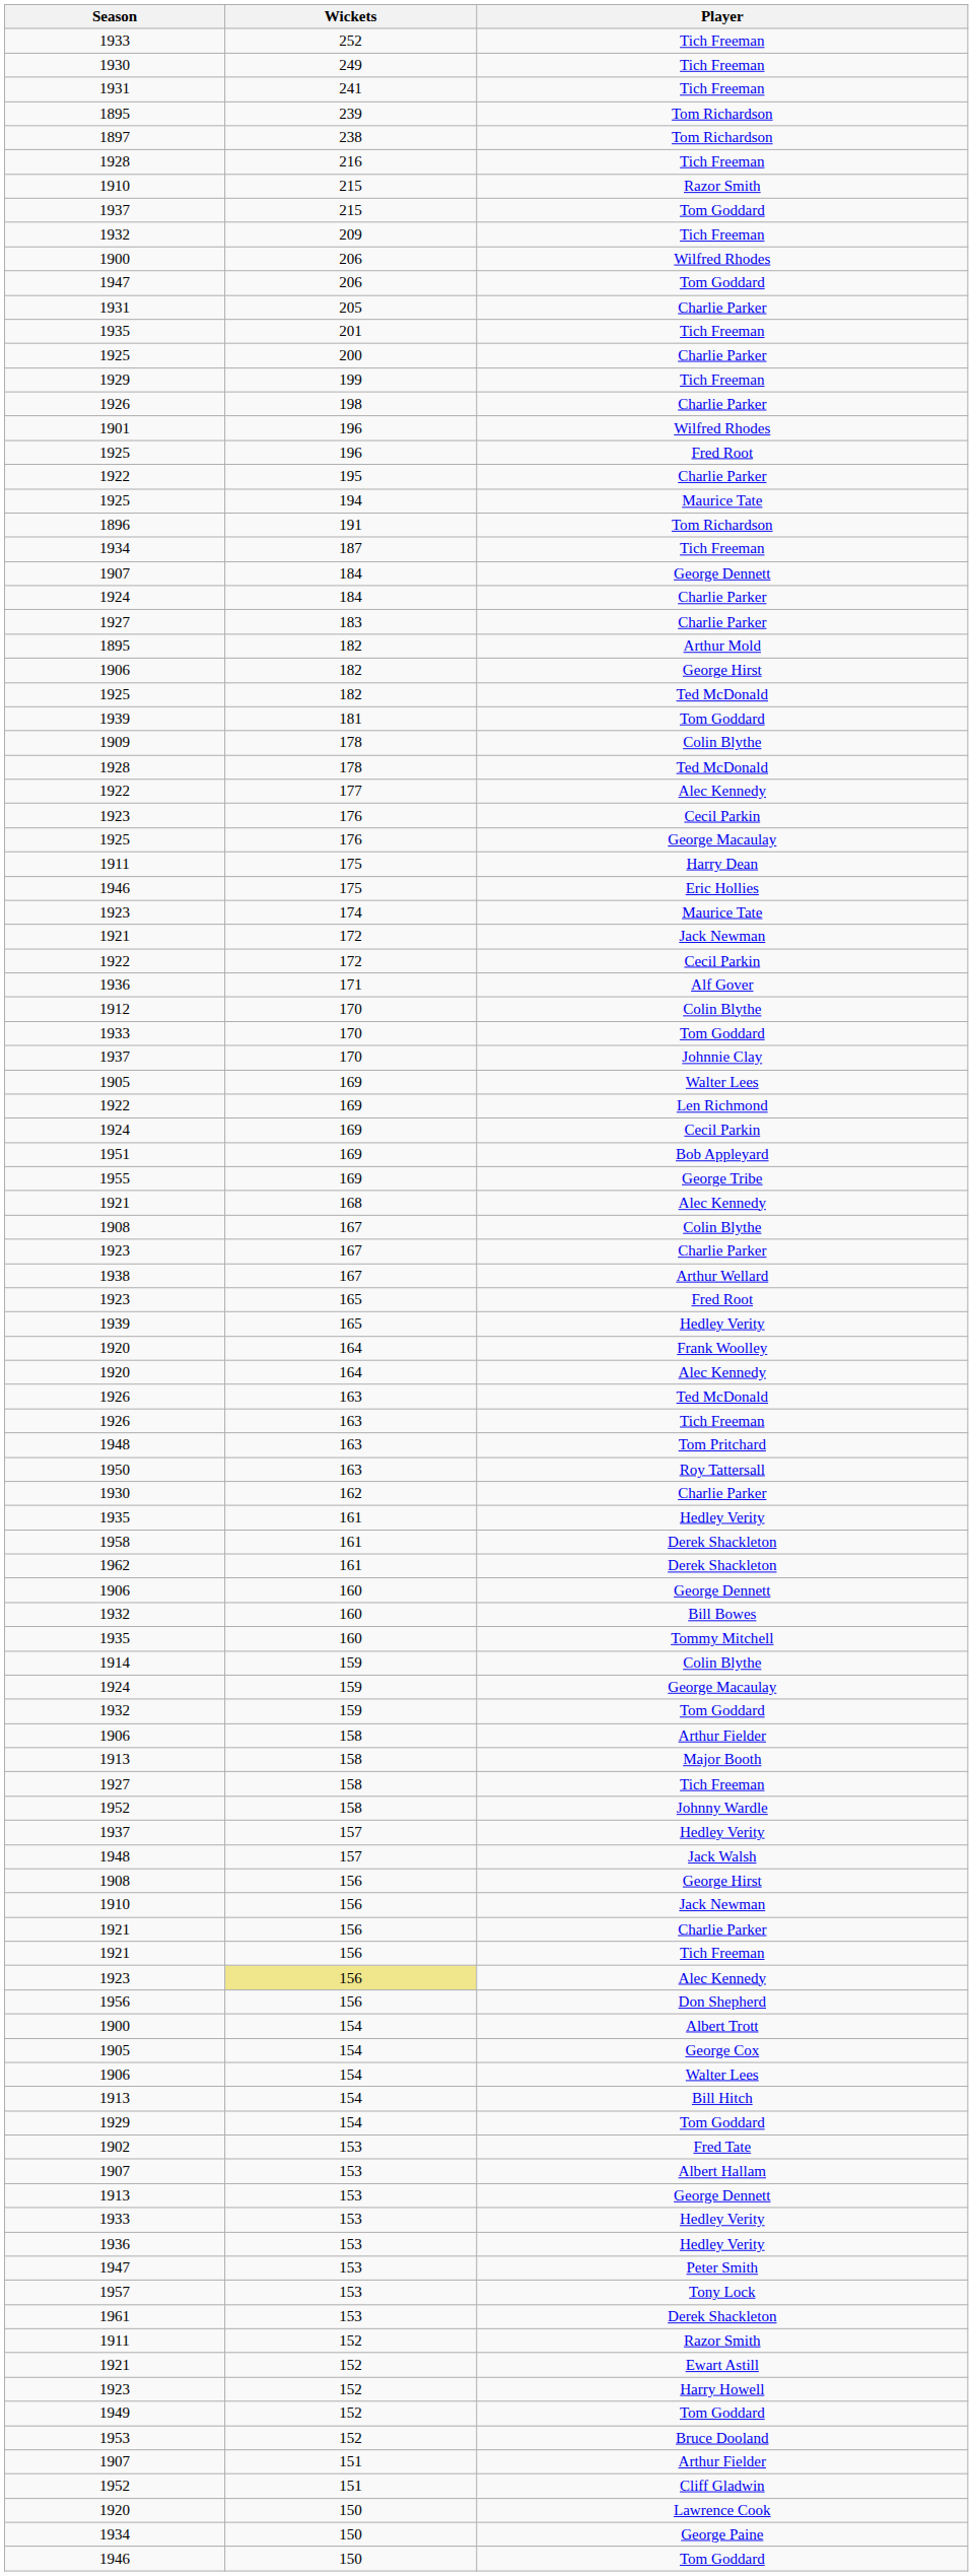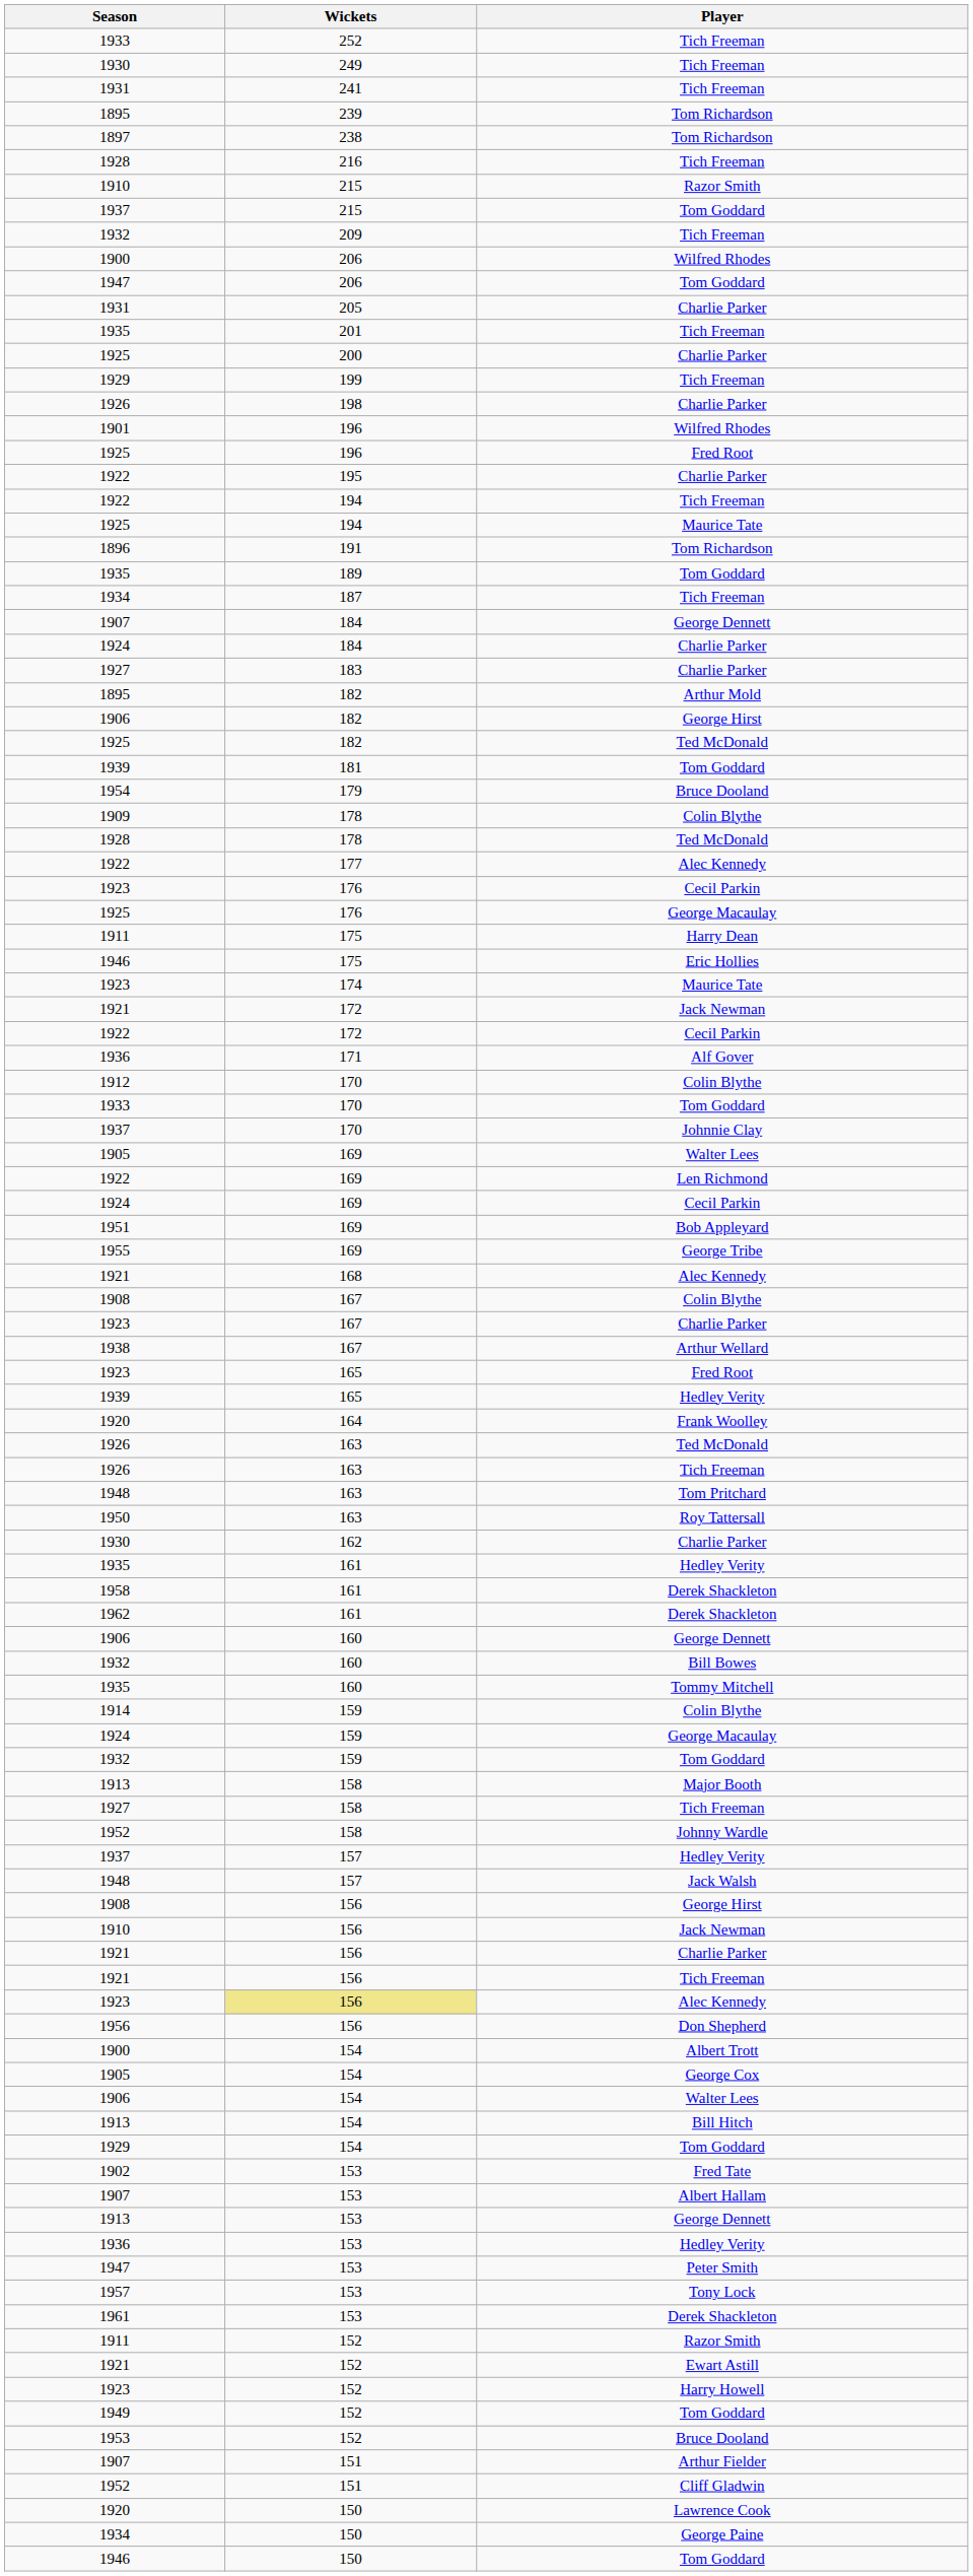+ row: 1922 | 194 | Tich Freeman
+ row: 1935 | 189 | Tom Goddard
+ row: 1954 | 179 | Bruce Dooland
- row: 1920 | 164 | Alec Kennedy
- row: 1906 | 158 | Arthur Fielder
- row: 1933 | 153 | Hedley Verity
